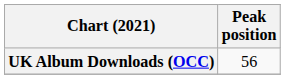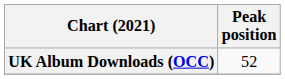UK Album Downloads (OCC) | Peak position: 56 -> 52
